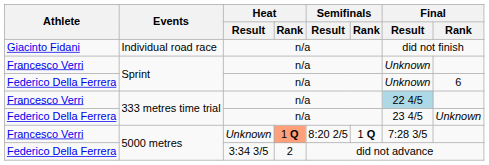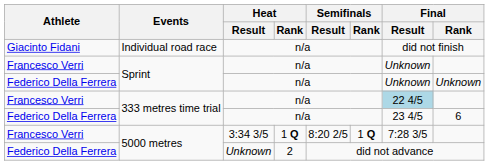Federico Della Ferrera / Sprint | Final / Rank: 6 -> Unknown
Federico Della Ferrera / 333 metres time trial | Final / Rank: Unknown -> 6
Francesco Verri / 5000 metres | Heat / Result: Unknown -> 3:34 3/5
Francesco Verri / 5000 metres | Heat / Rank: lightsalmon background -> no background
Federico Della Ferrera / 5000 metres | Heat / Result: 3:34 3/5 -> Unknown
